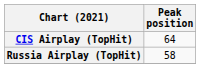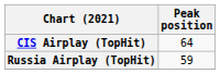Russia Airplay (TopHit) | Peak position: 58 -> 59
